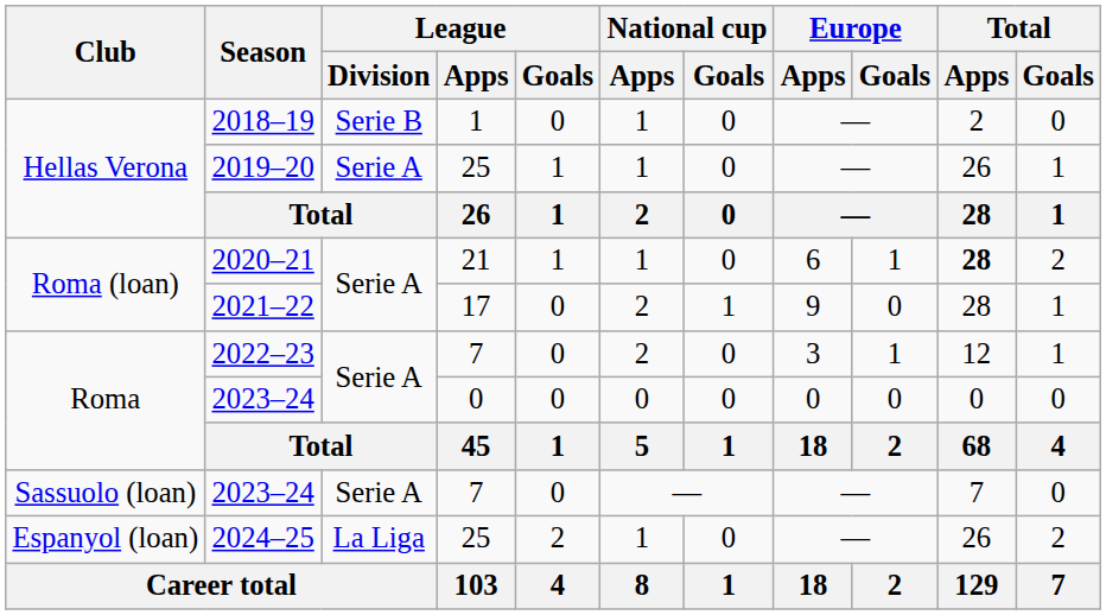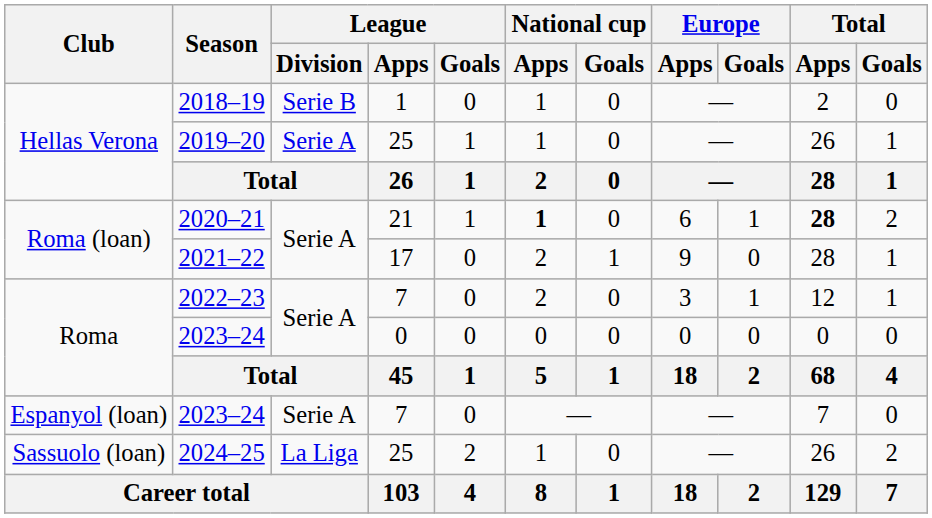2020–21 | National cup / Apps: normal -> bold
2023–24 / 7 | Club: Sassuolo (loan) -> Espanyol (loan)
2024–25 | Club: Espanyol (loan) -> Sassuolo (loan)
